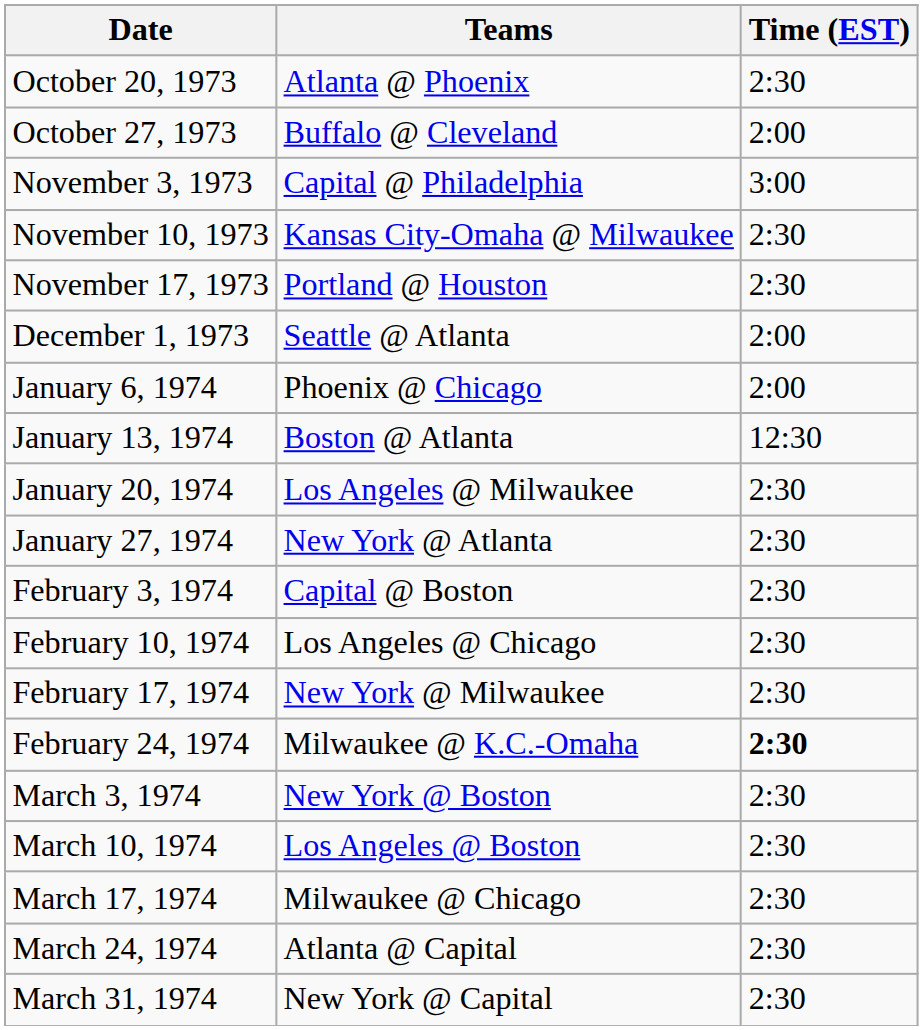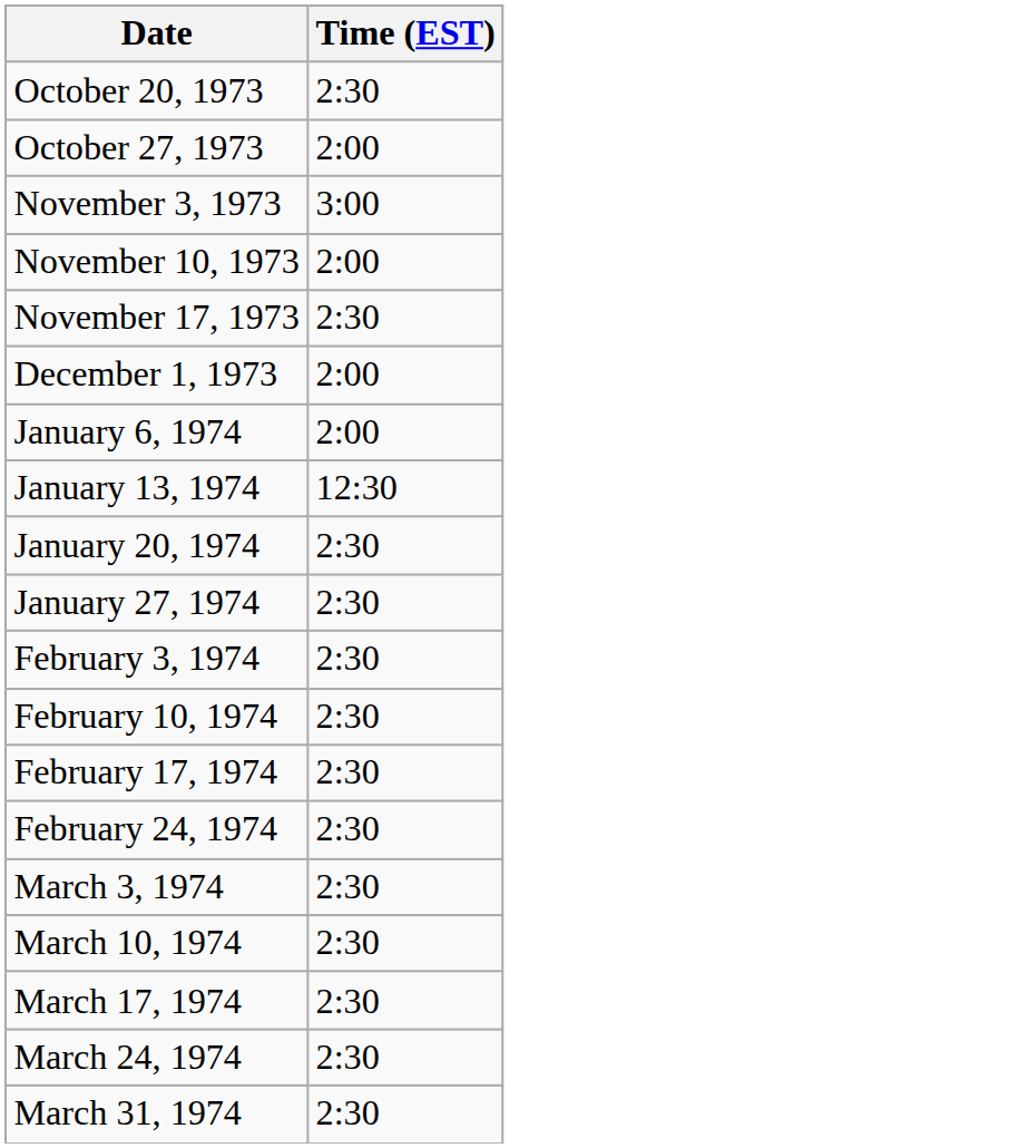- column: Teams | Atlanta @ Phoenix | Buffalo @ Cleveland | Capital @ Philadelphia | Kansas City-Omaha @ Milwaukee | Portland @ Houston | Seattle @ Atlanta | Phoenix @ Chicago | Boston @ Atlanta | Los Angeles @ Milwaukee | New York @ Atlanta | Capital @ Boston | Los Angeles @ Chicago | New York @ Milwaukee | Milwaukee @ K.C.-Omaha | New York @ Boston | Los Angeles @ Boston | Milwaukee @ Chicago | Atlanta @ Capital | New York @ Capital
November 10, 1973 | Time (EST): 2:30 -> 2:00
February 24, 1974 | Time (EST): bold -> normal
